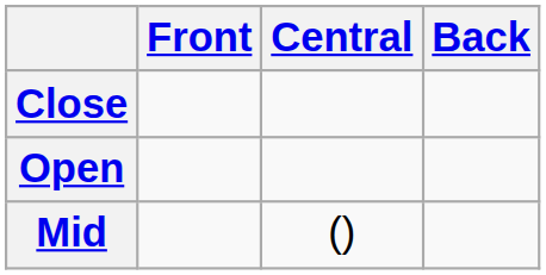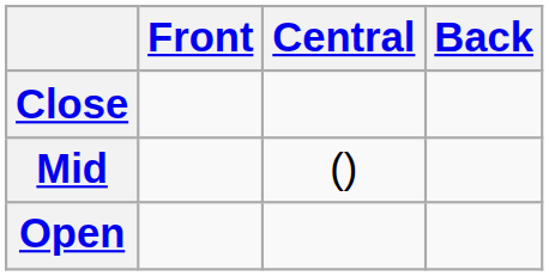rows swapped: Mid <-> Open
